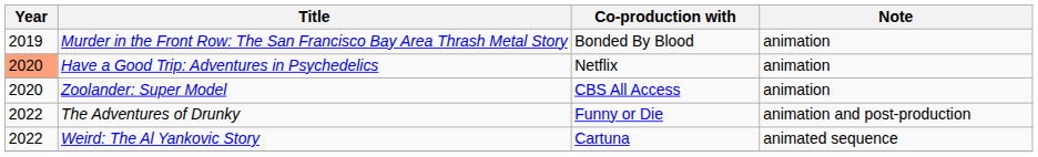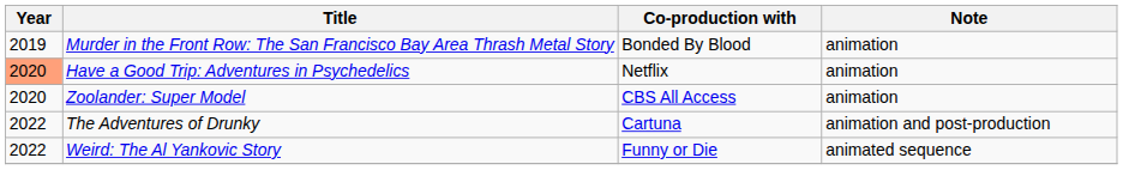The Adventures of Drunky | Co-production with: Funny or Die -> Cartuna
Weird: The Al Yankovic Story | Co-production with: Cartuna -> Funny or Die
